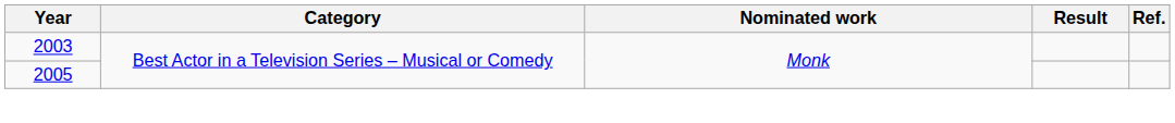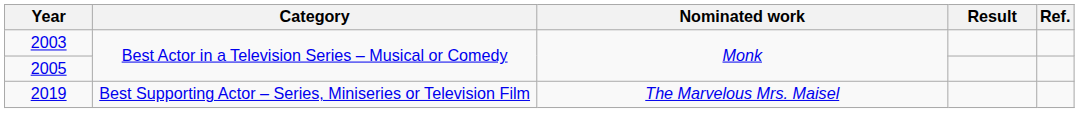+ row: 2019 | Best Supporting Actor – Series, Miniseries or Television Film | The Marvelous Mrs. Maisel
